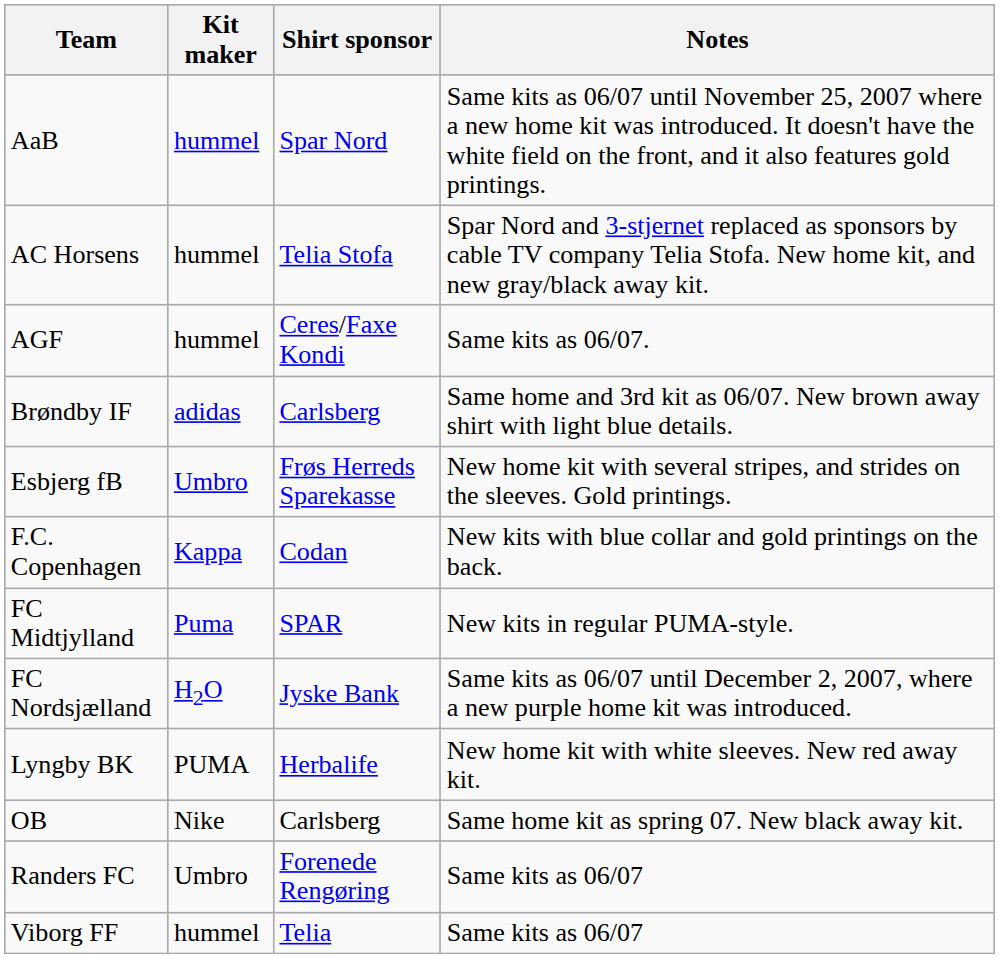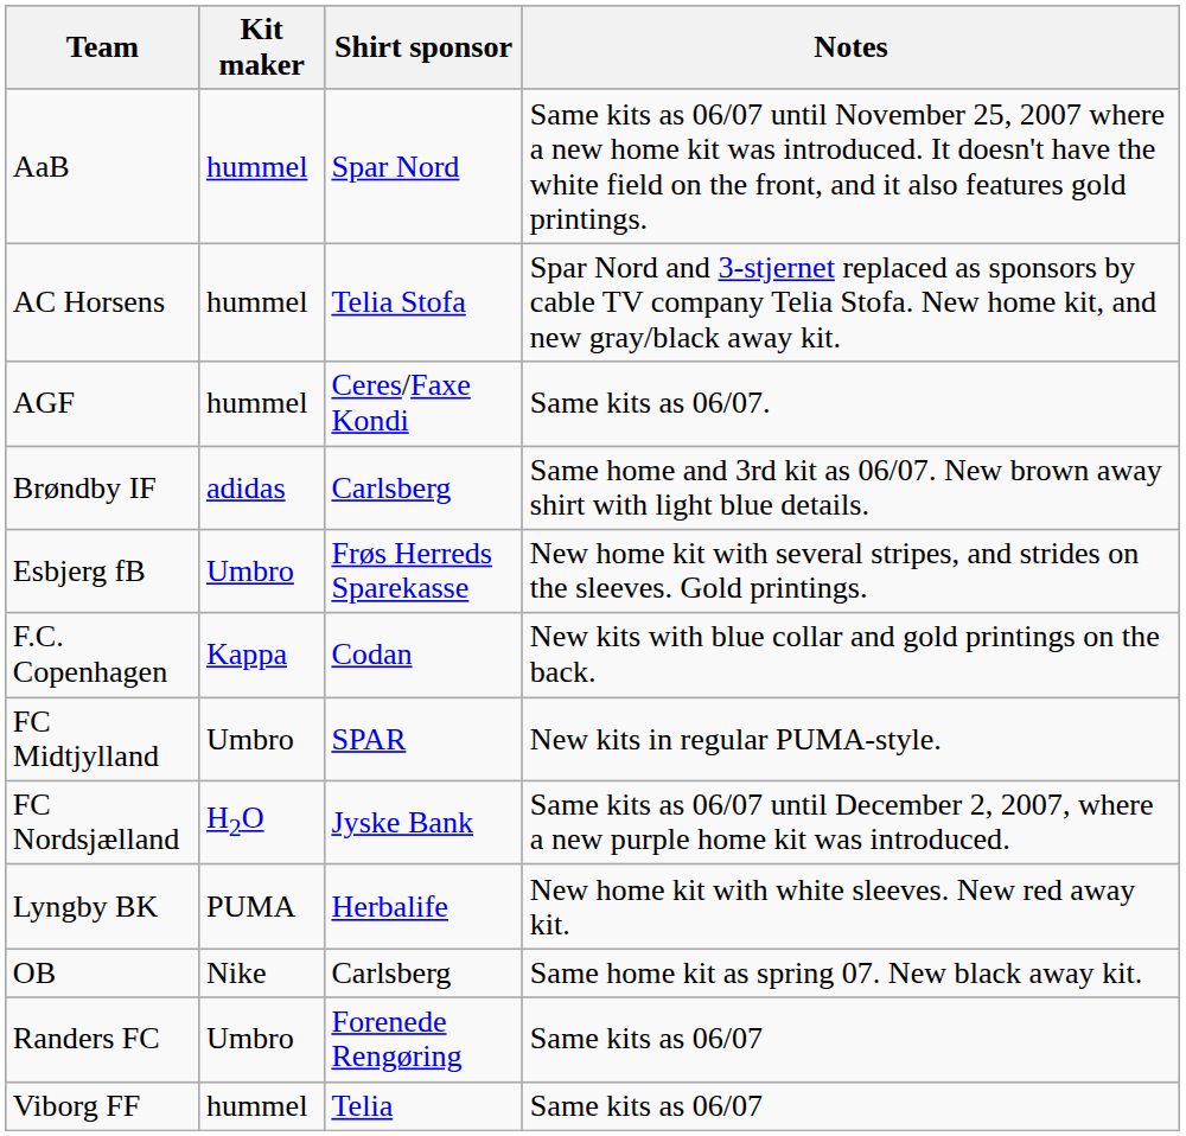FC Midtjylland | Kit maker: Puma -> Umbro
